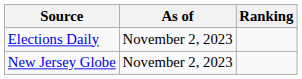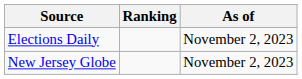columns swapped: Ranking <-> As of
